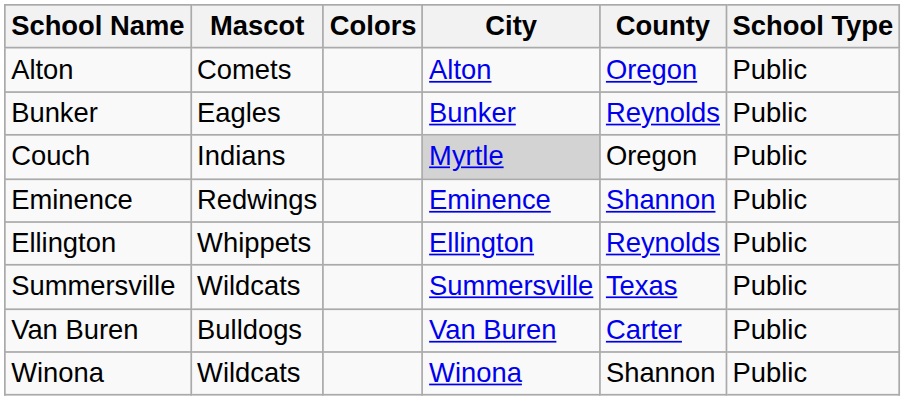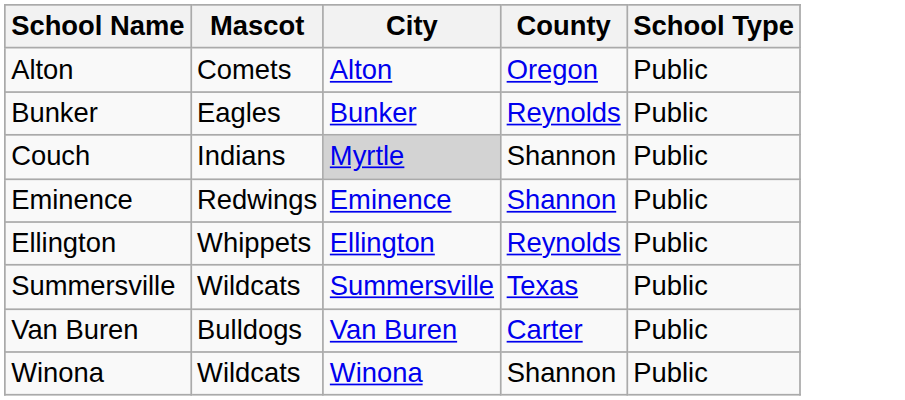- column: Colors
Couch | County: Oregon -> Shannon
